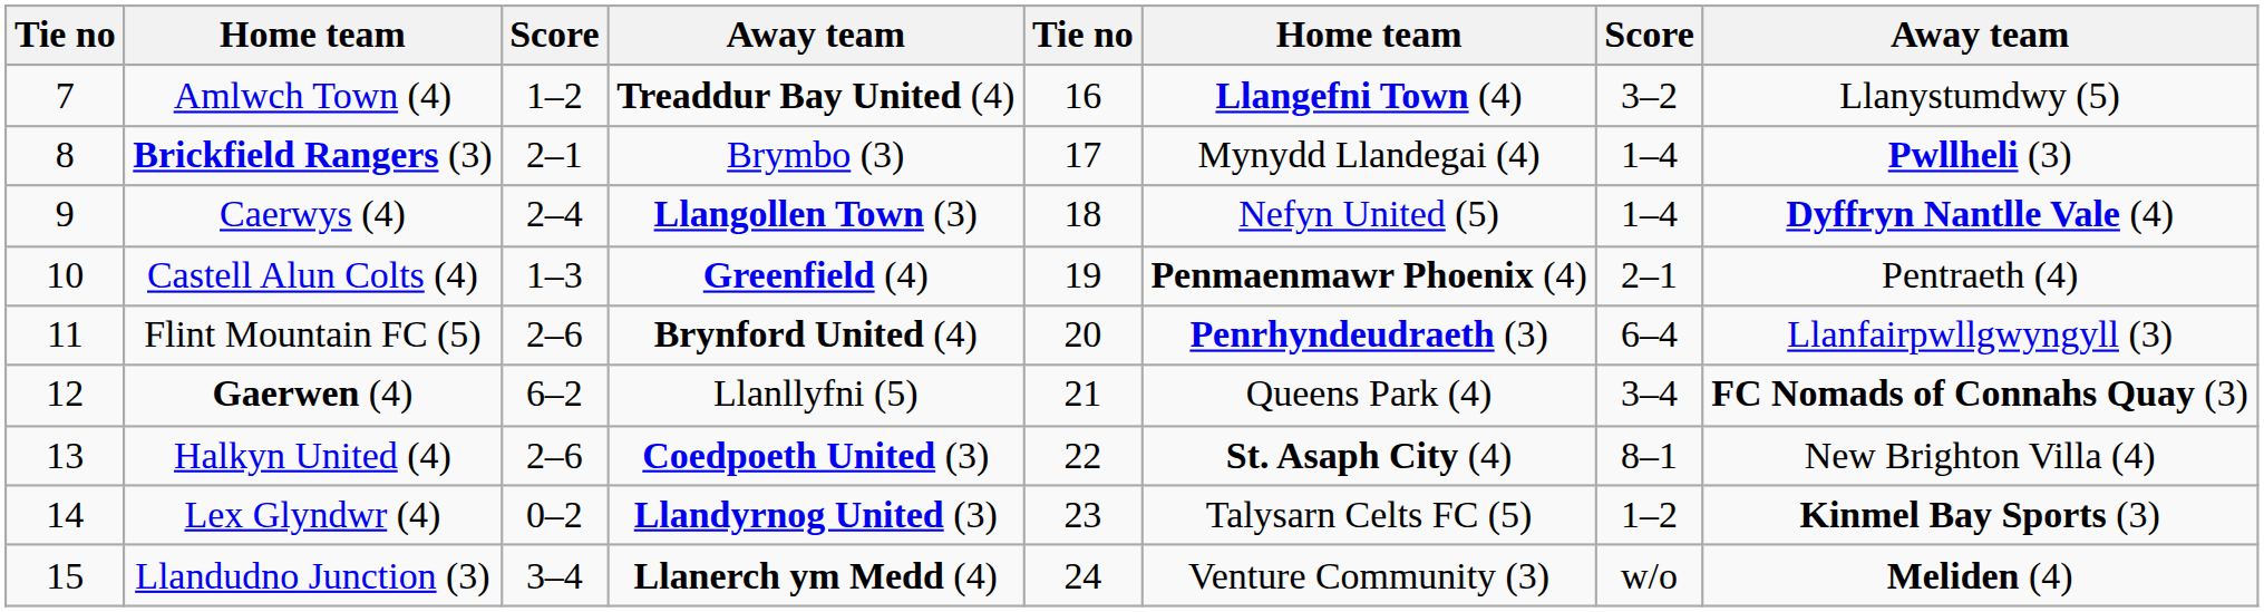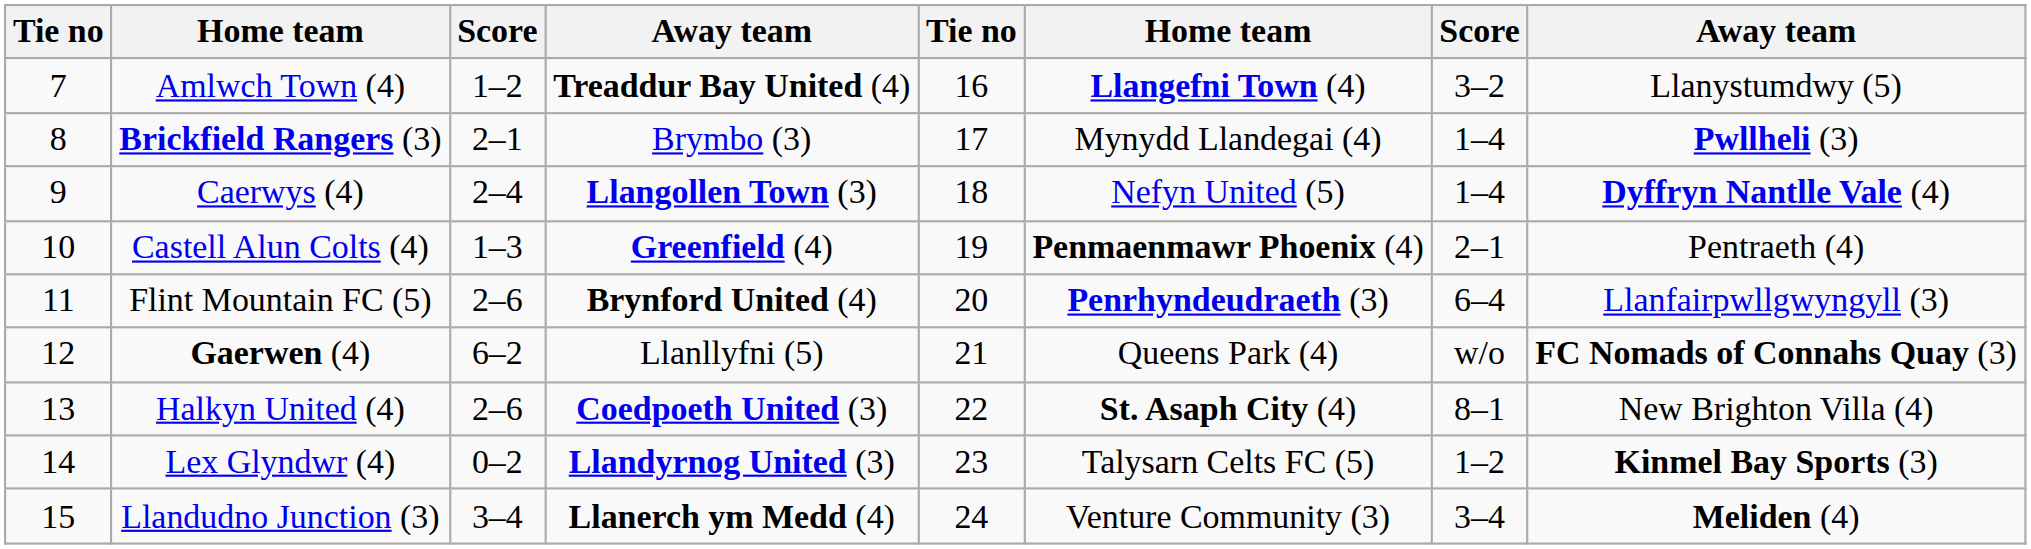Gaerwen (4) | column 7: 3–4 -> w/o
Llandudno Junction (3) | column 7: w/o -> 3–4
